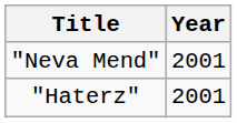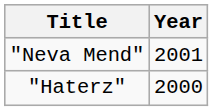"Haterz" | Year: 2001 -> 2000
